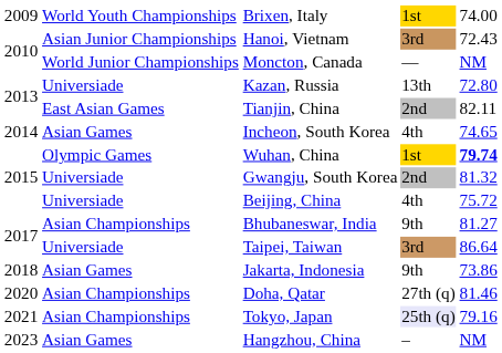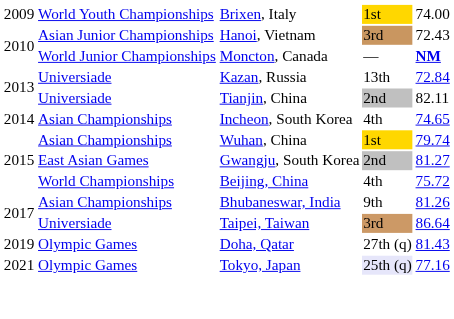Moncton, Canada | column 5: normal -> bold
Kazan, Russia | column 5: 72.80 -> 72.84
Tianjin, China | column 2: East Asian Games -> Universiade
Incheon, South Korea | column 2: Asian Games -> Asian Championships
Wuhan, China | column 2: Olympic Games -> Asian Championships
Wuhan, China | column 5: bold -> normal
Gwangju, South Korea | column 2: Universiade -> East Asian Games
Gwangju, South Korea | column 5: 81.32 -> 81.27
Beijing, China | column 2: Universiade -> World Championships
Bhubaneswar, India | column 5: 81.27 -> 81.26
- row: 2018 | Asian Games | Jakarta, Indonesia | 9th | 73.86
Doha, Qatar | column 1: 2020 -> 2019
Doha, Qatar | column 2: Asian Championships -> Olympic Games
Doha, Qatar | column 5: 81.46 -> 81.43
Tokyo, Japan | column 2: Asian Championships -> Olympic Games
Tokyo, Japan | column 5: 79.16 -> 77.16
- row: 2023 | Asian Games | Hangzhou, China | – | NM
